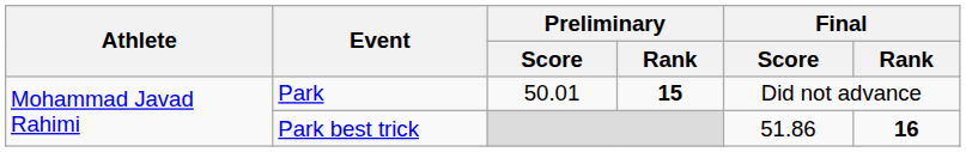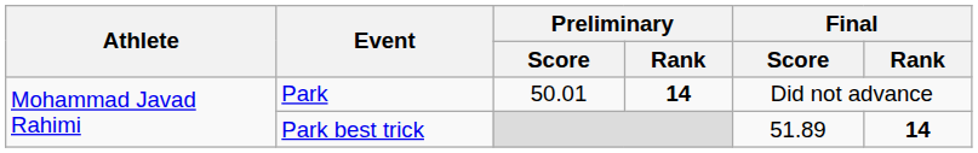Park | Preliminary / Rank: 15 -> 14
Park best trick | Final / Score: 51.86 -> 51.89
Park best trick | Final / Rank: 16 -> 14
